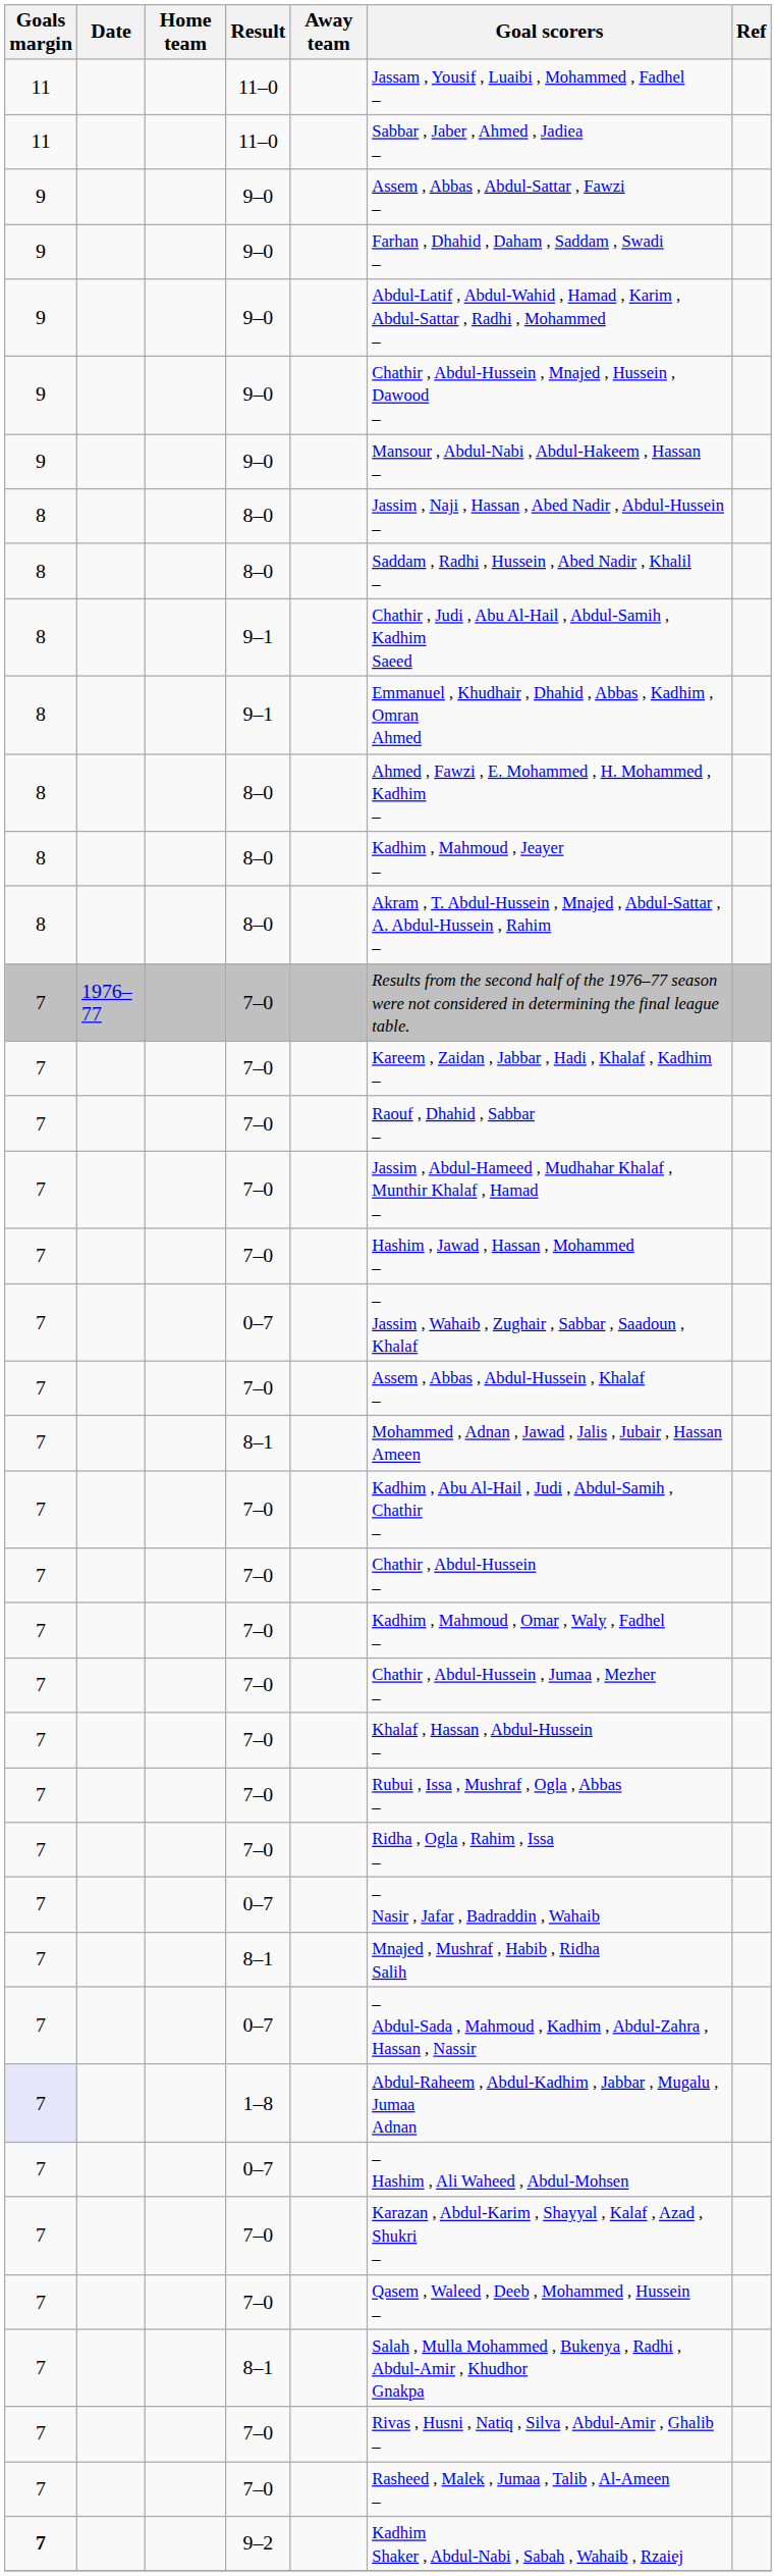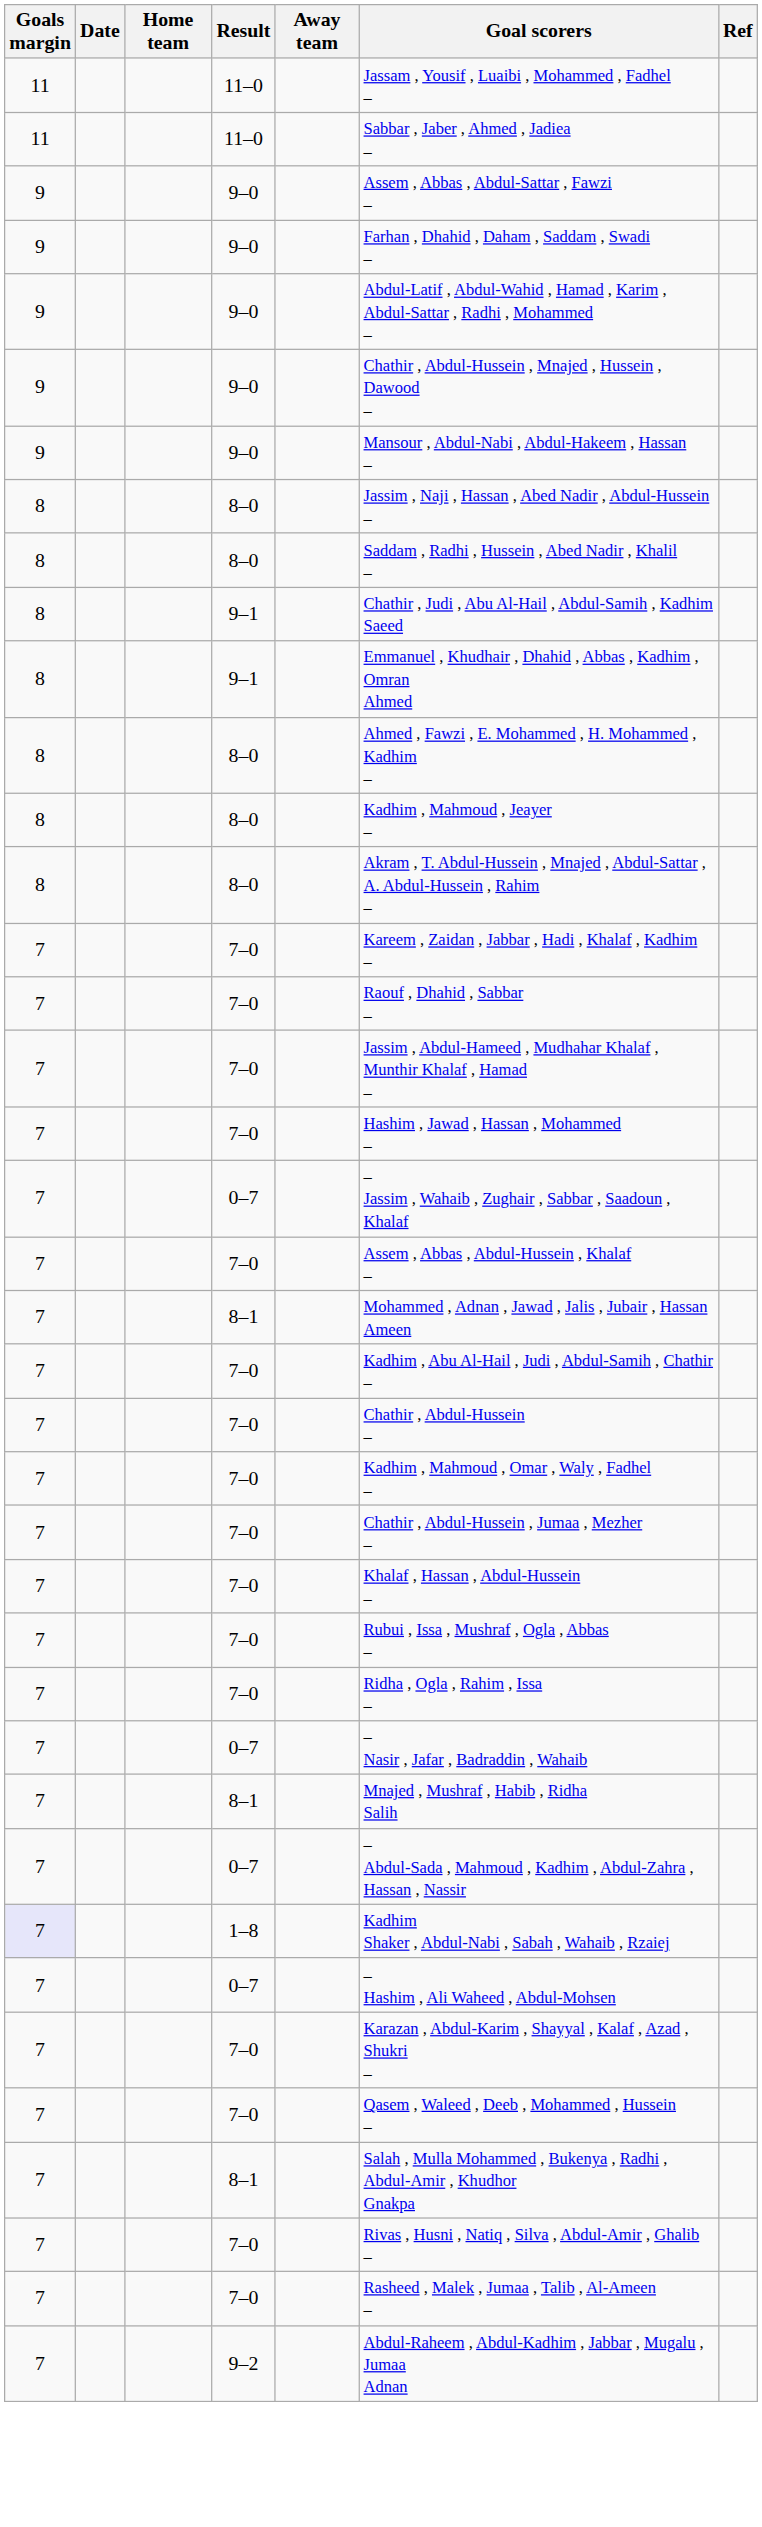- row: 7 | 1976–77 | 7–0 | Results from the second half of the 1976–77 season were not considered in determining the final league table.
1–8 | Goal scorers: Abdul-Raheem , Abdul-Kadhim , Jabbar , Mugalu , Jumaa Adnan -> Kadhim Shaker , Abdul-Nabi , Sabah , Wahaib , Rzaiej
9–2 | Goals margin: bold -> normal
9–2 | Goal scorers: Kadhim Shaker , Abdul-Nabi , Sabah , Wahaib , Rzaiej -> Abdul-Raheem , Abdul-Kadhim , Jabbar , Mugalu , Jumaa Adnan
